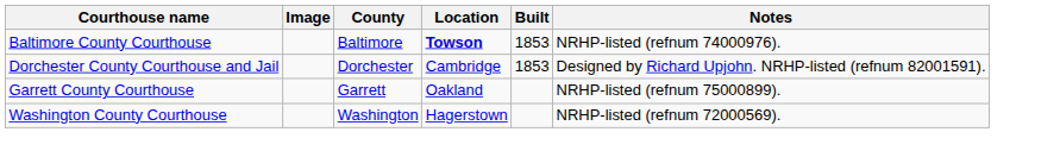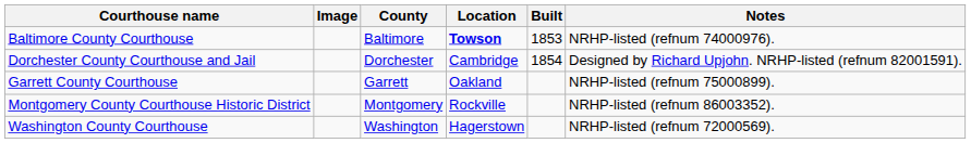Dorchester County Courthouse and Jail | Built: 1853 -> 1854
+ row: Montgomery County Courthouse Historic District | Montgomery | Rockville | NRHP-listed (refnum 86003352).
